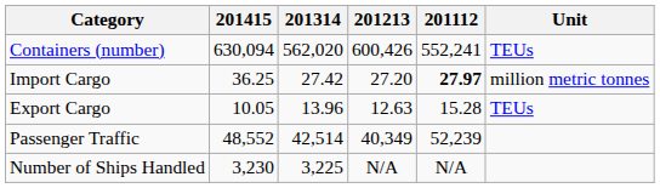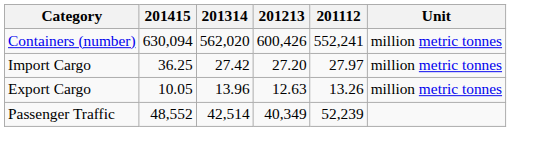Containers (number) | Unit: TEUs -> million metric tonnes
Import Cargo | 201112: bold -> normal
Export Cargo | 201112: 15.28 -> 13.26
Export Cargo | Unit: TEUs -> million metric tonnes
- row: Number of Ships Handled | 3,230 | 3,225 | N/A | N/A
